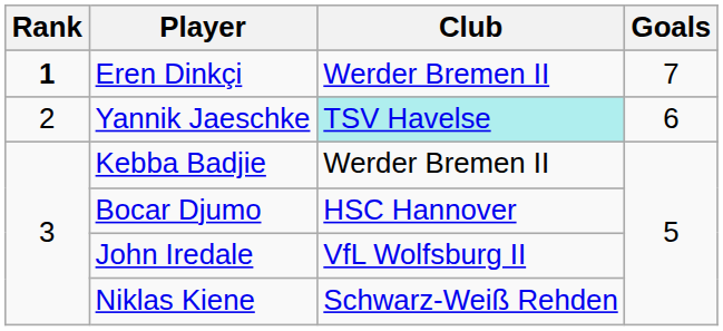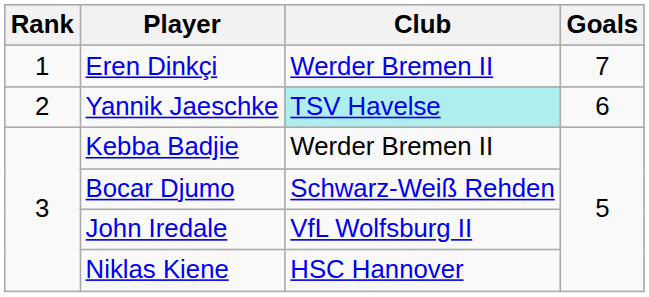Eren Dinkçi | Rank: bold -> normal
Bocar Djumo | Club: HSC Hannover -> Schwarz-Weiß Rehden
Niklas Kiene | Club: Schwarz-Weiß Rehden -> HSC Hannover
